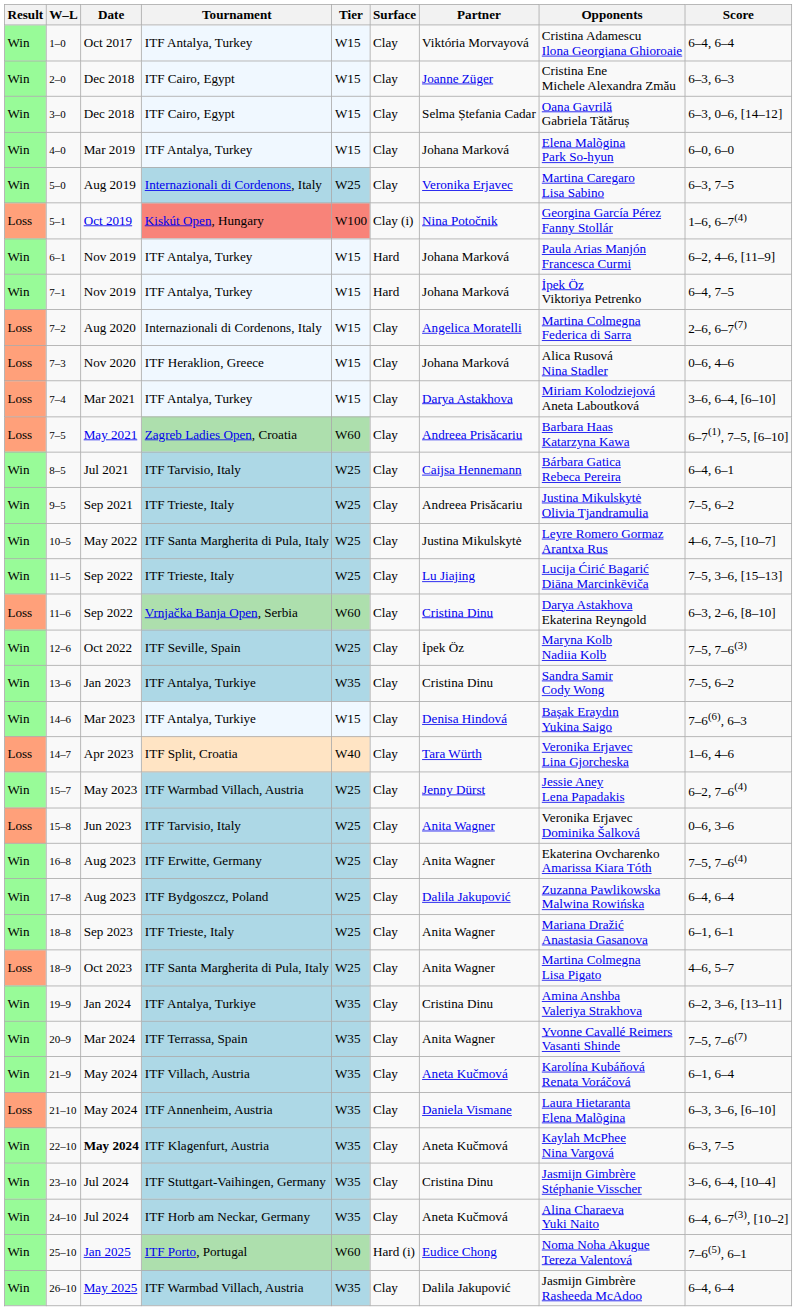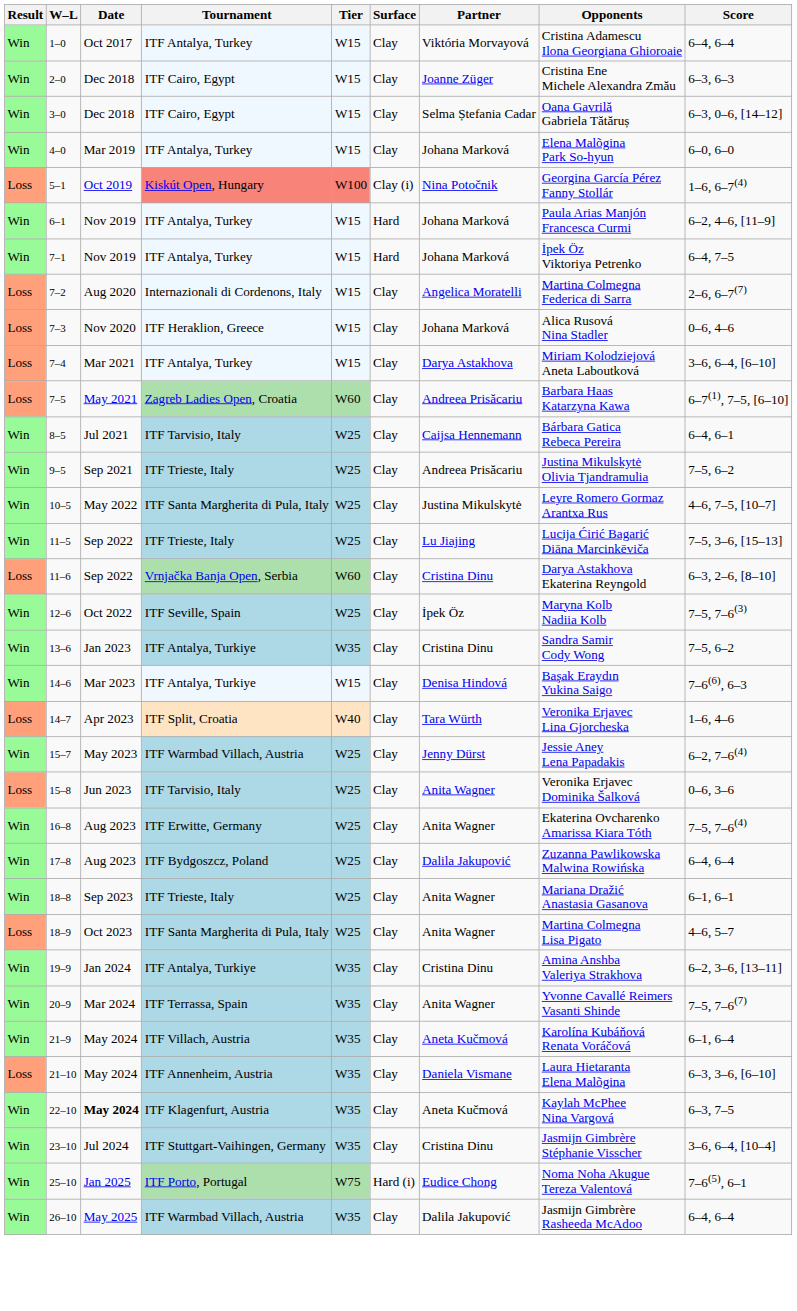- row: Win | 5–0 | Aug 2019 | Internazionali di Cordenons, Italy | W25 | Clay | Veronika Erjavec | Martina Caregaro Lisa Sabino | 6–3, 7–5
- row: Win | 24–10 | Jul 2024 | ITF Horb am Neckar, Germany | W35 | Clay | Aneta Kučmová | Alina Charaeva Yuki Naito | 6–4, 6–7(3), [10–2]
25–10 | Tier: W60 -> W75
